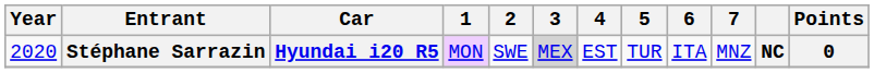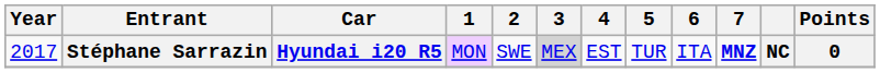Stéphane Sarrazin | Year: 2020 -> 2017
Stéphane Sarrazin | 7: normal -> bold
